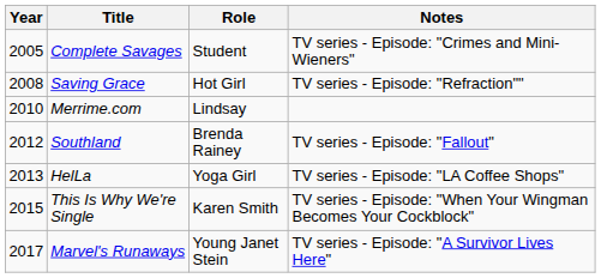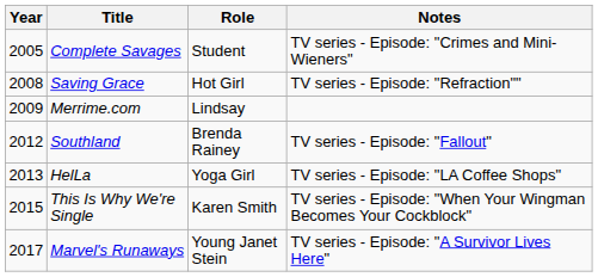Merrime.com | Year: 2010 -> 2009
